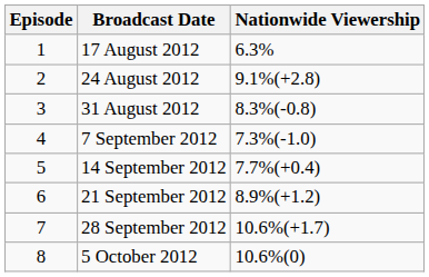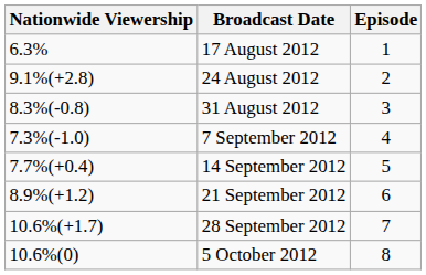columns swapped: Episode <-> Nationwide Viewership
